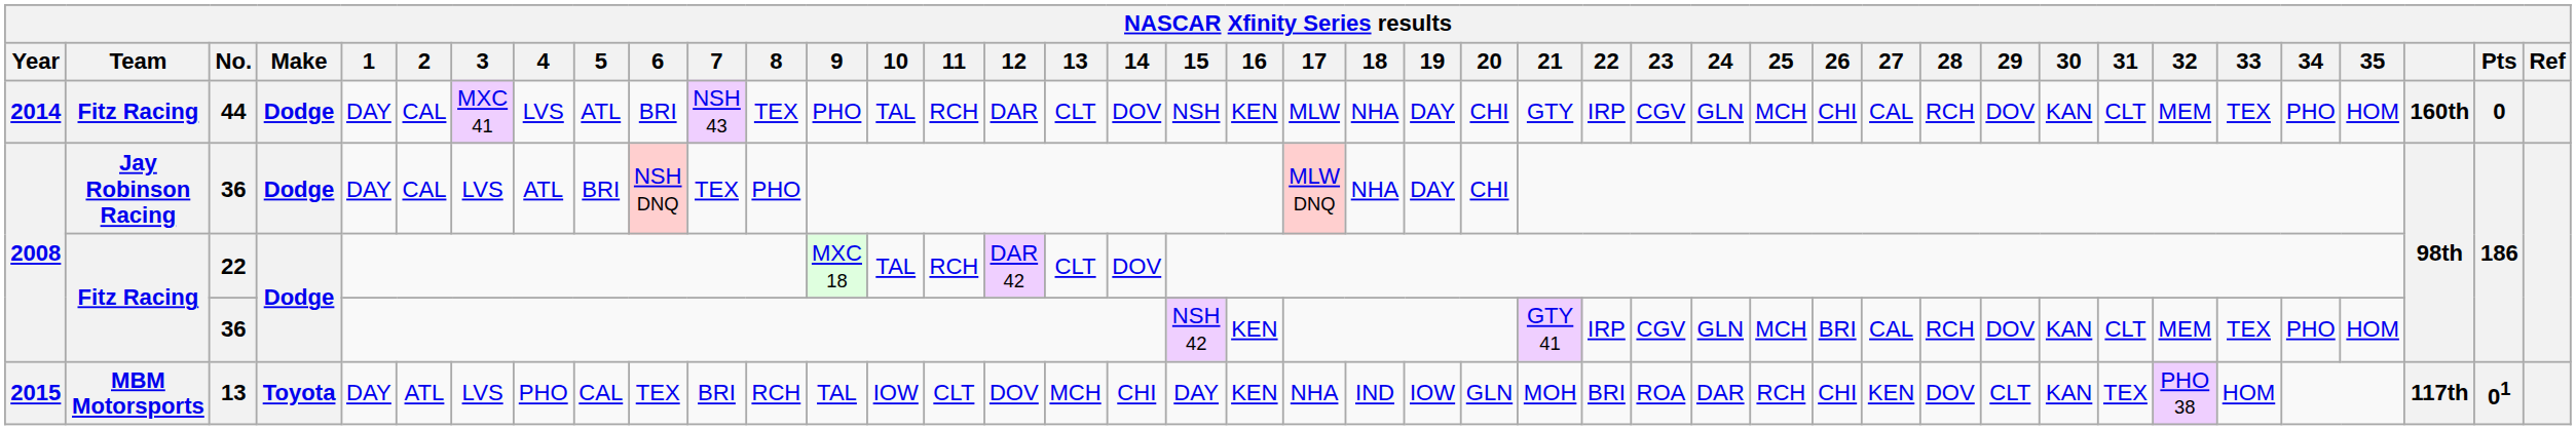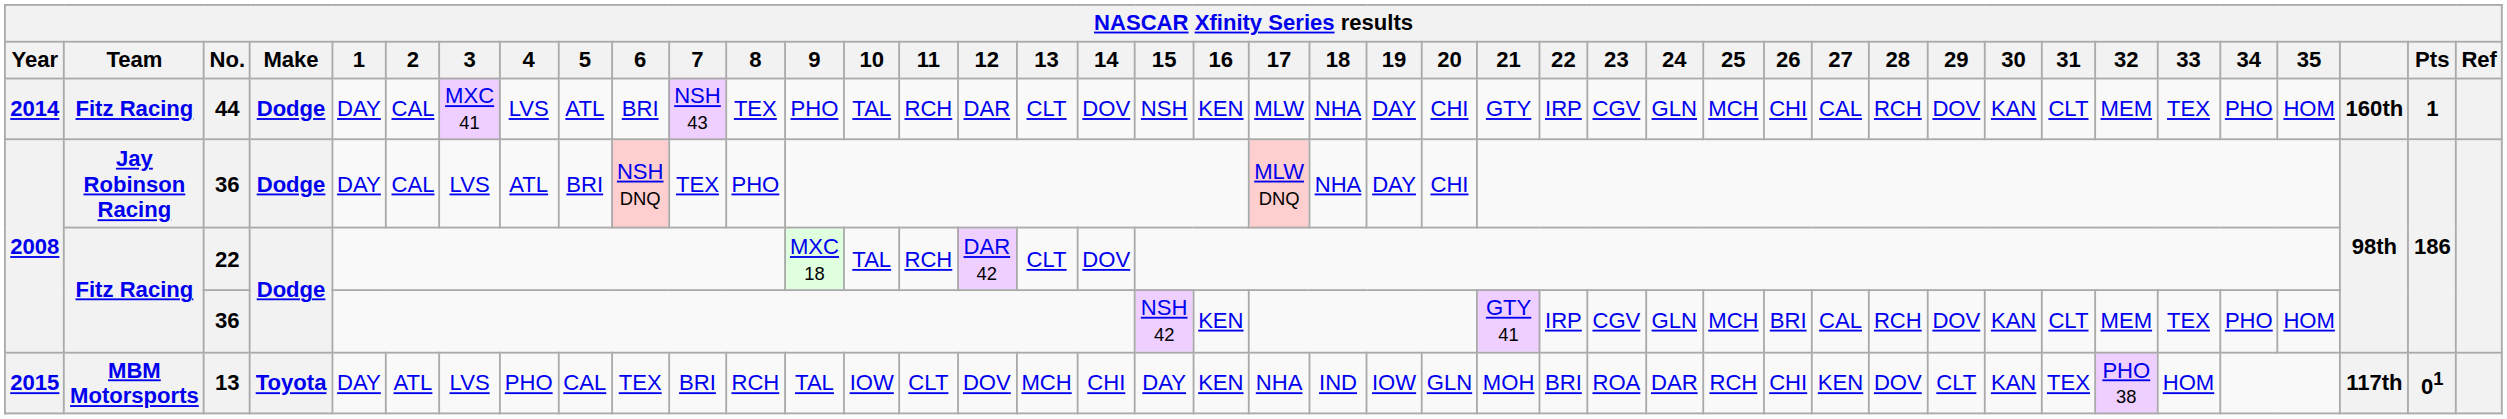44 | Pts: 0 -> 1
